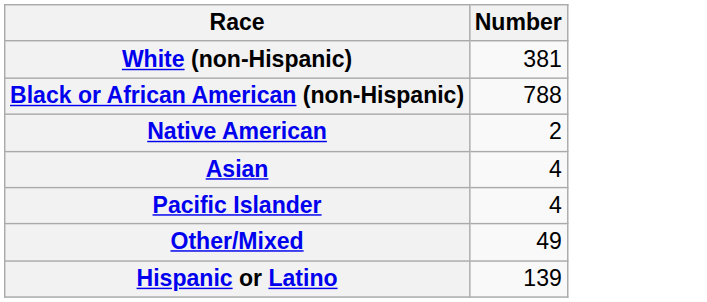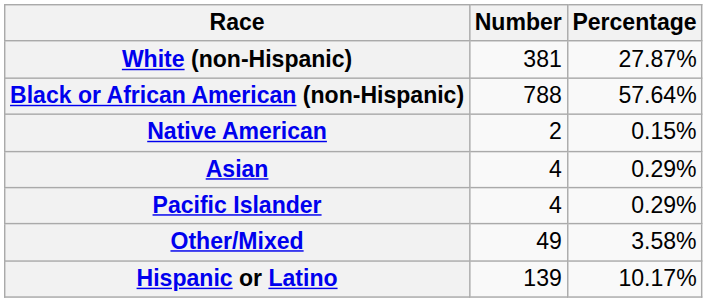+ column: Percentage | 27.87% | 57.64% | 0.15% | 0.29% | 0.29% | 3.58% | 10.17%
